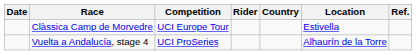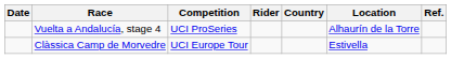rows swapped: Clàssica Camp de Morvedre <-> Vuelta a Andalucía, stage 4
